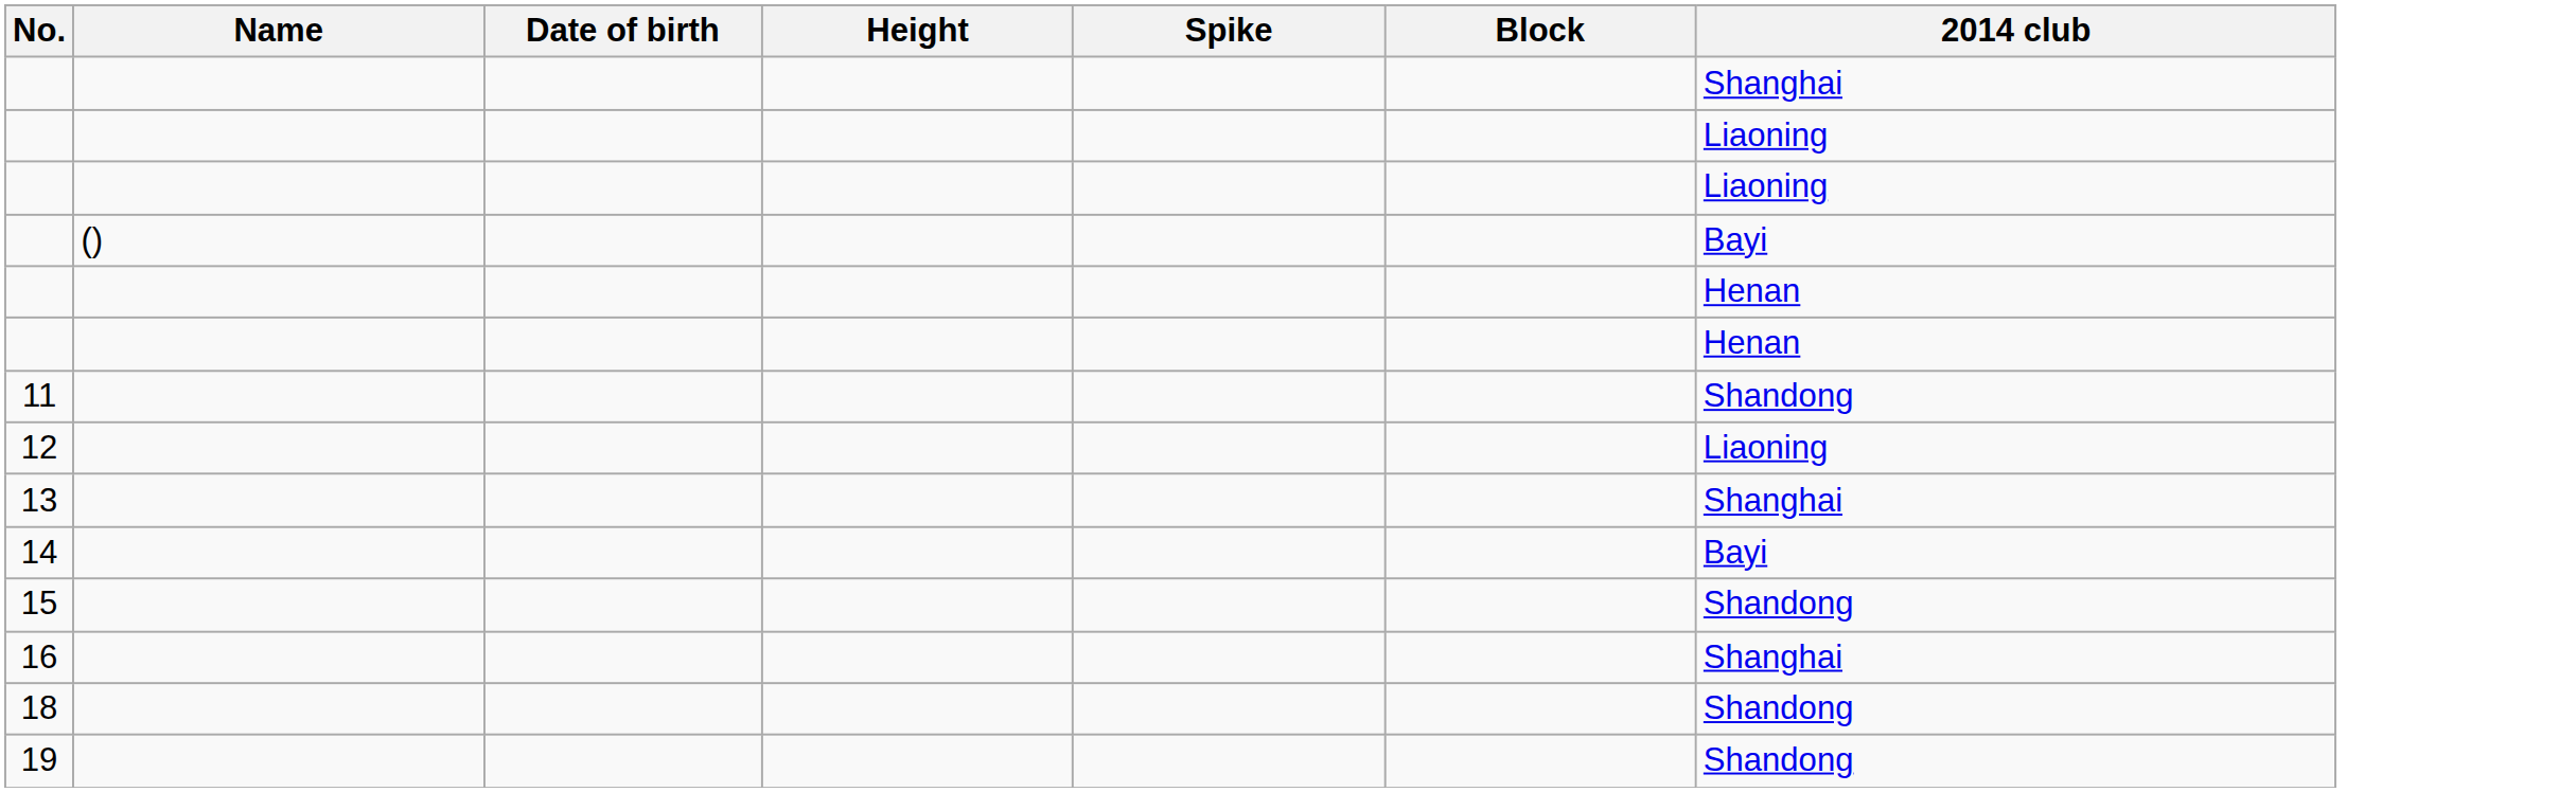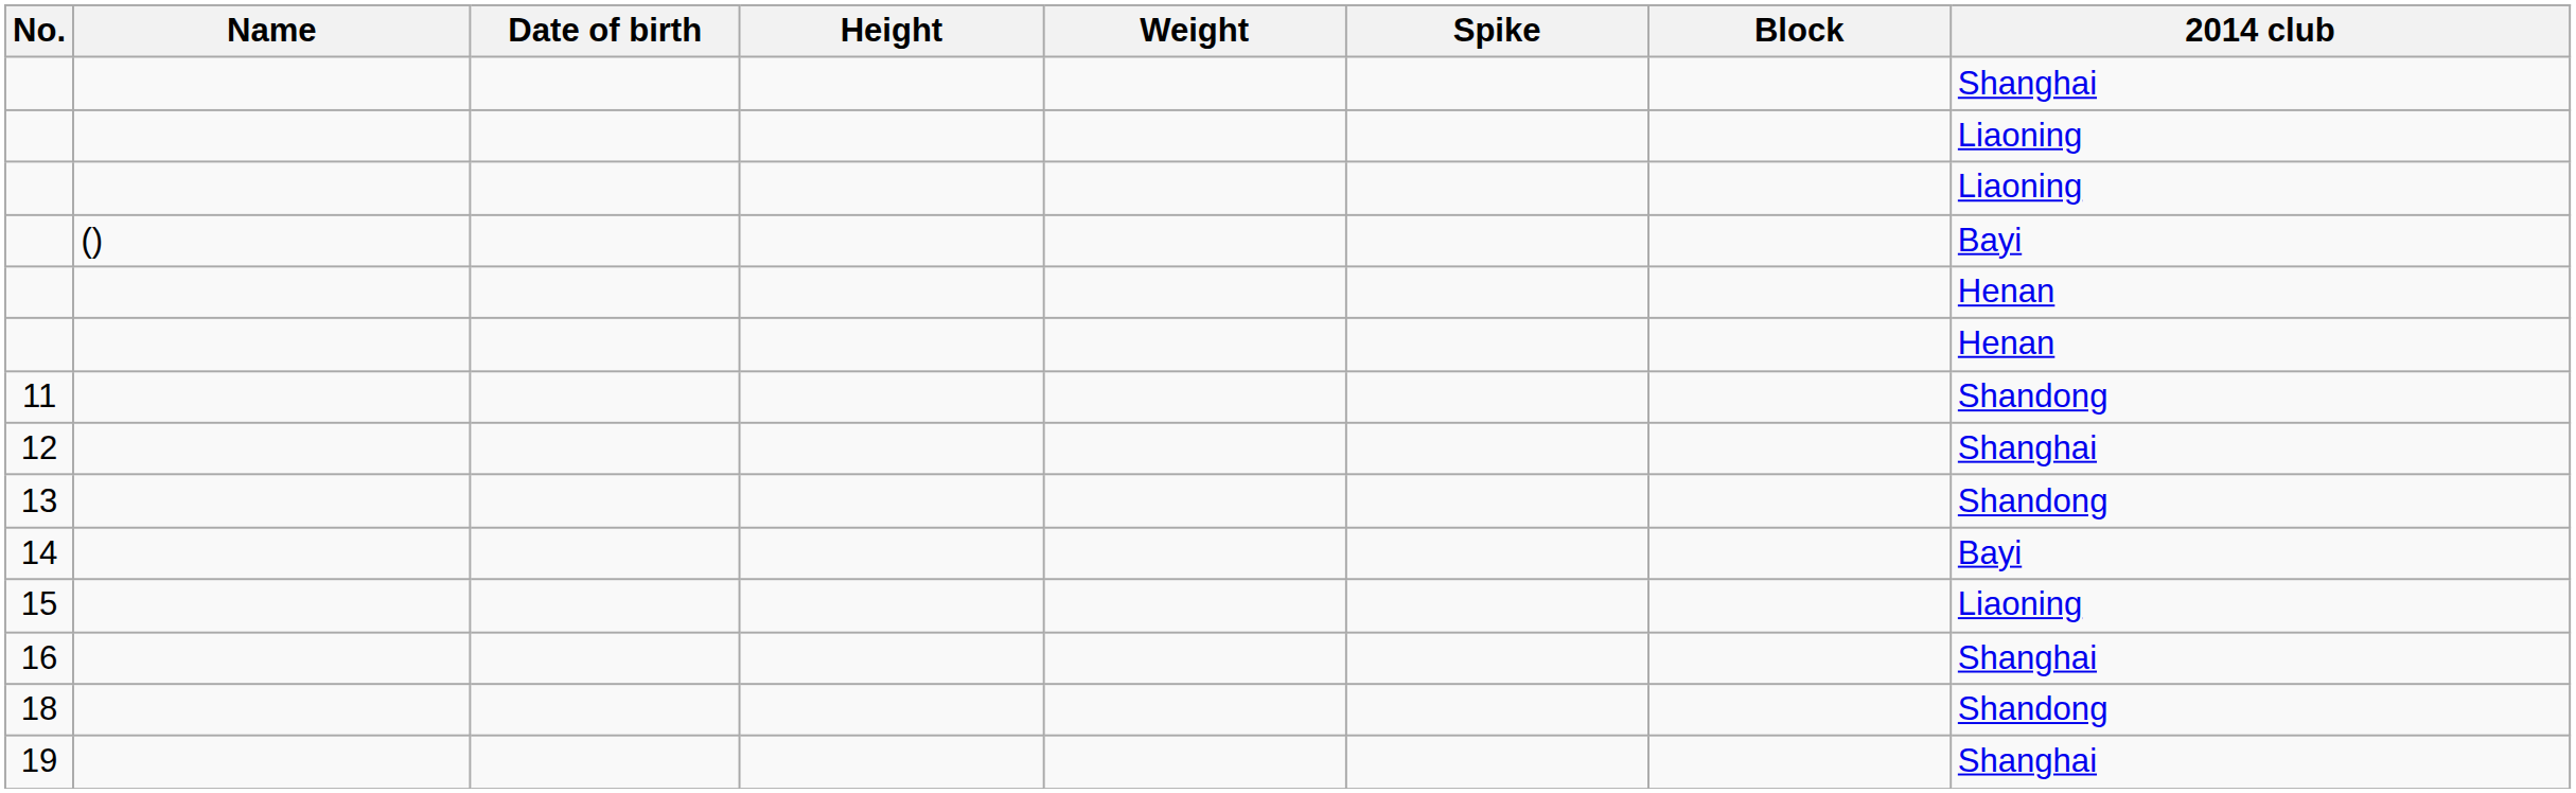+ column: Weight
12 | 2014 club: Liaoning -> Shanghai
13 | 2014 club: Shanghai -> Shandong
15 | 2014 club: Shandong -> Liaoning
19 | 2014 club: Shandong -> Shanghai
